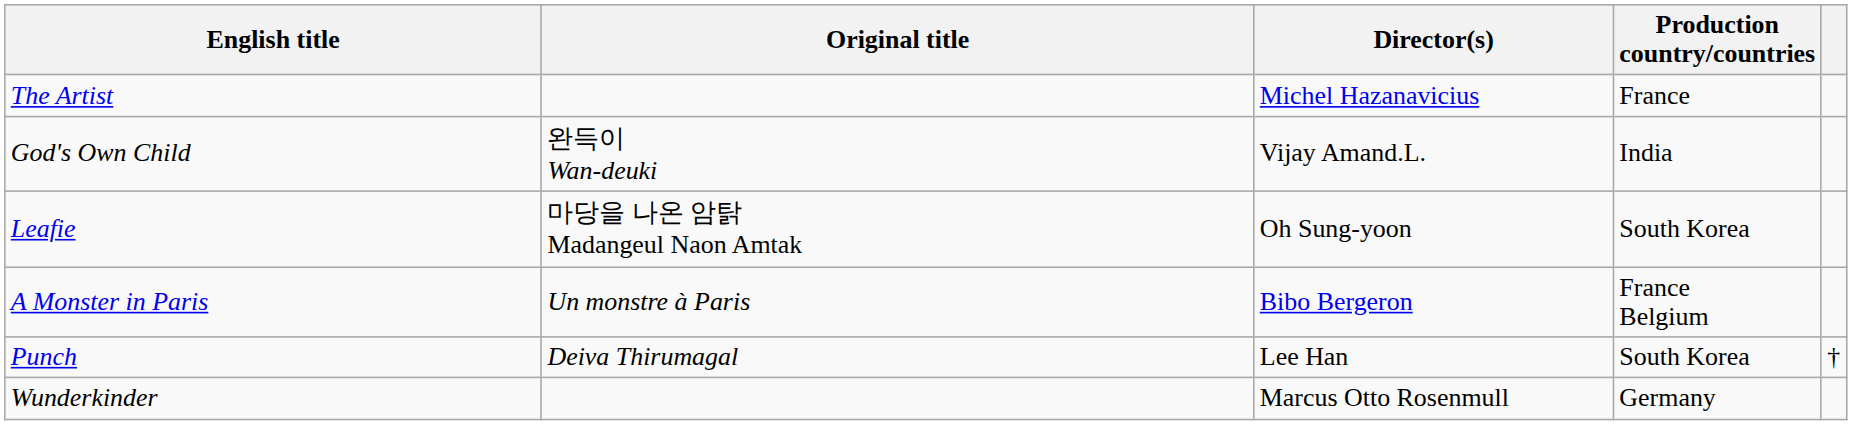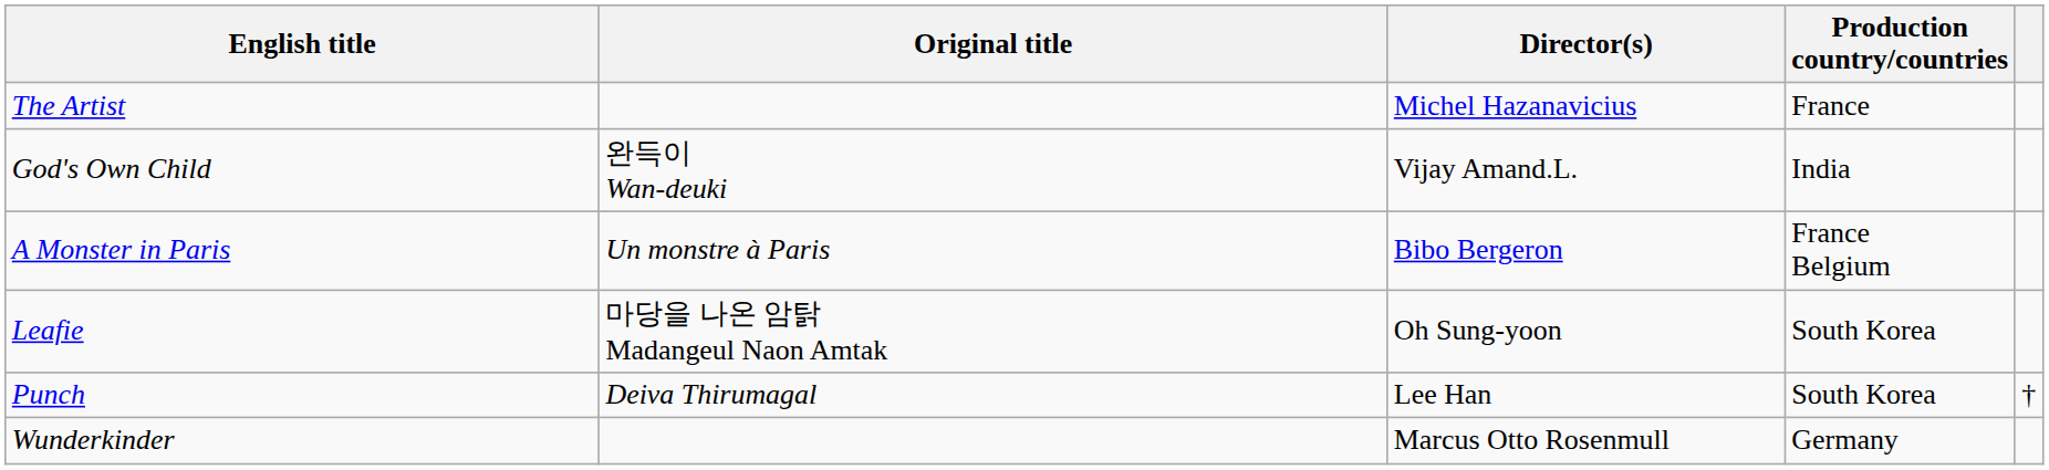rows swapped: Leafie <-> A Monster in Paris
